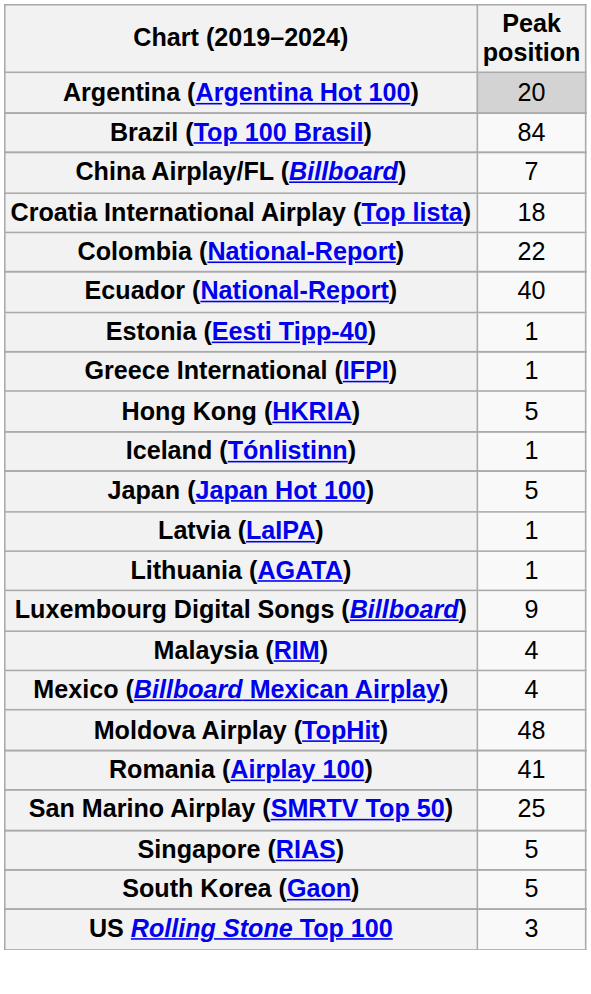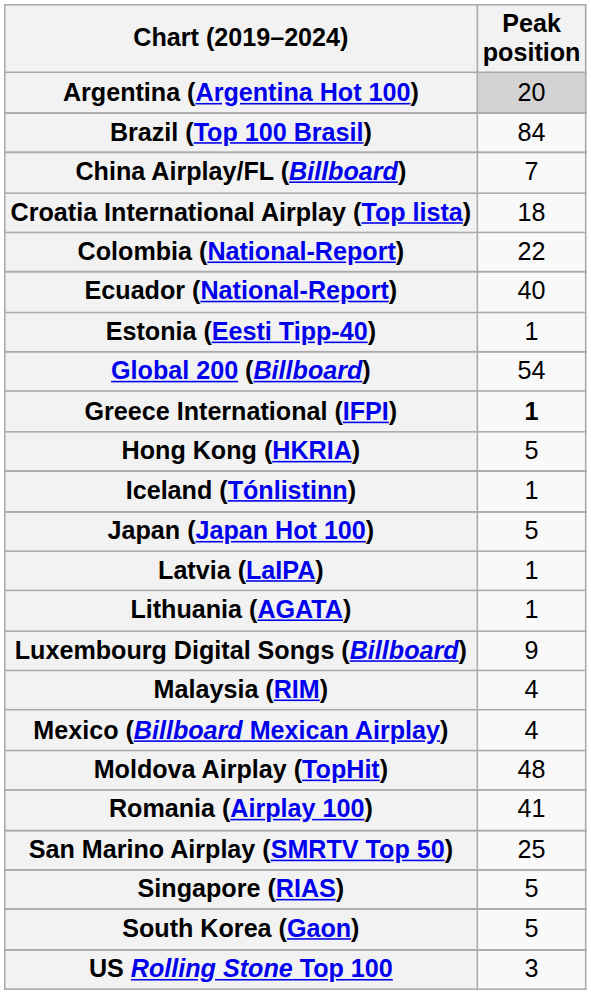+ row: Global 200 (Billboard) | 54
Greece International (IFPI) | Peak position: normal -> bold
